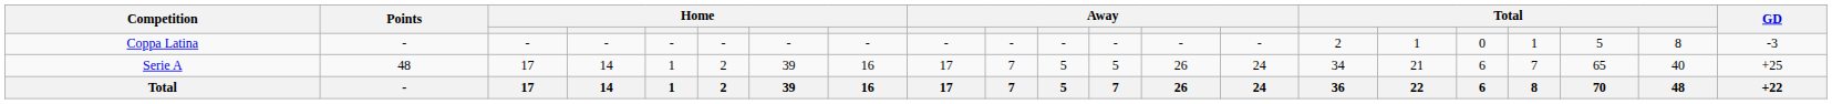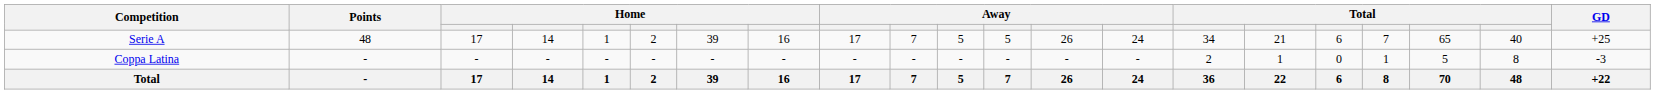rows swapped: Serie A <-> Coppa Latina
